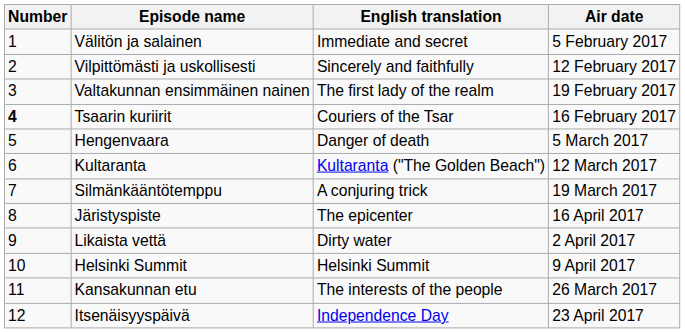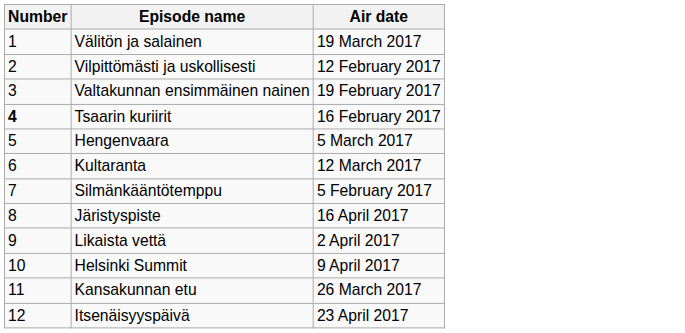- column: English translation | Immediate and secret | Sincerely and faithfully | The first lady of the realm | Couriers of the Tsar | Danger of death | Kultaranta ("The Golden Beach") | A conjuring trick | The epicenter | Dirty water | Helsinki Summit | The interests of the people | Independence Day
Välitön ja salainen | Air date: 5 February 2017 -> 19 March 2017
Silmänkääntötemppu | Air date: 19 March 2017 -> 5 February 2017
